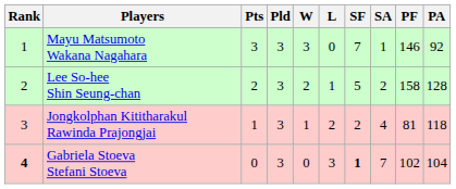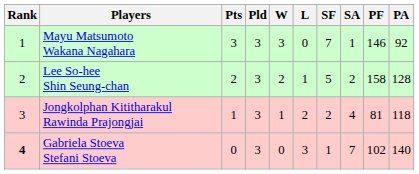Gabriela Stoeva Stefani Stoeva | SF: bold -> normal
Gabriela Stoeva Stefani Stoeva | PA: 104 -> 140
